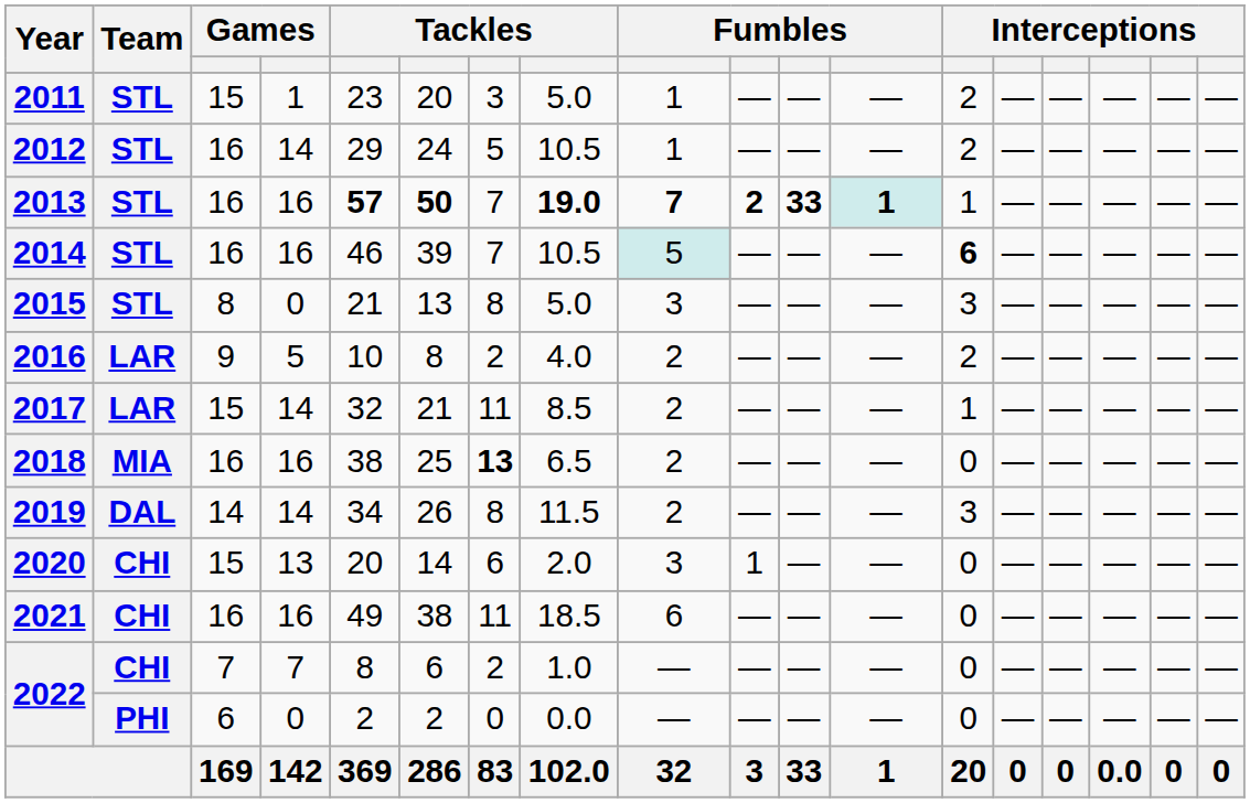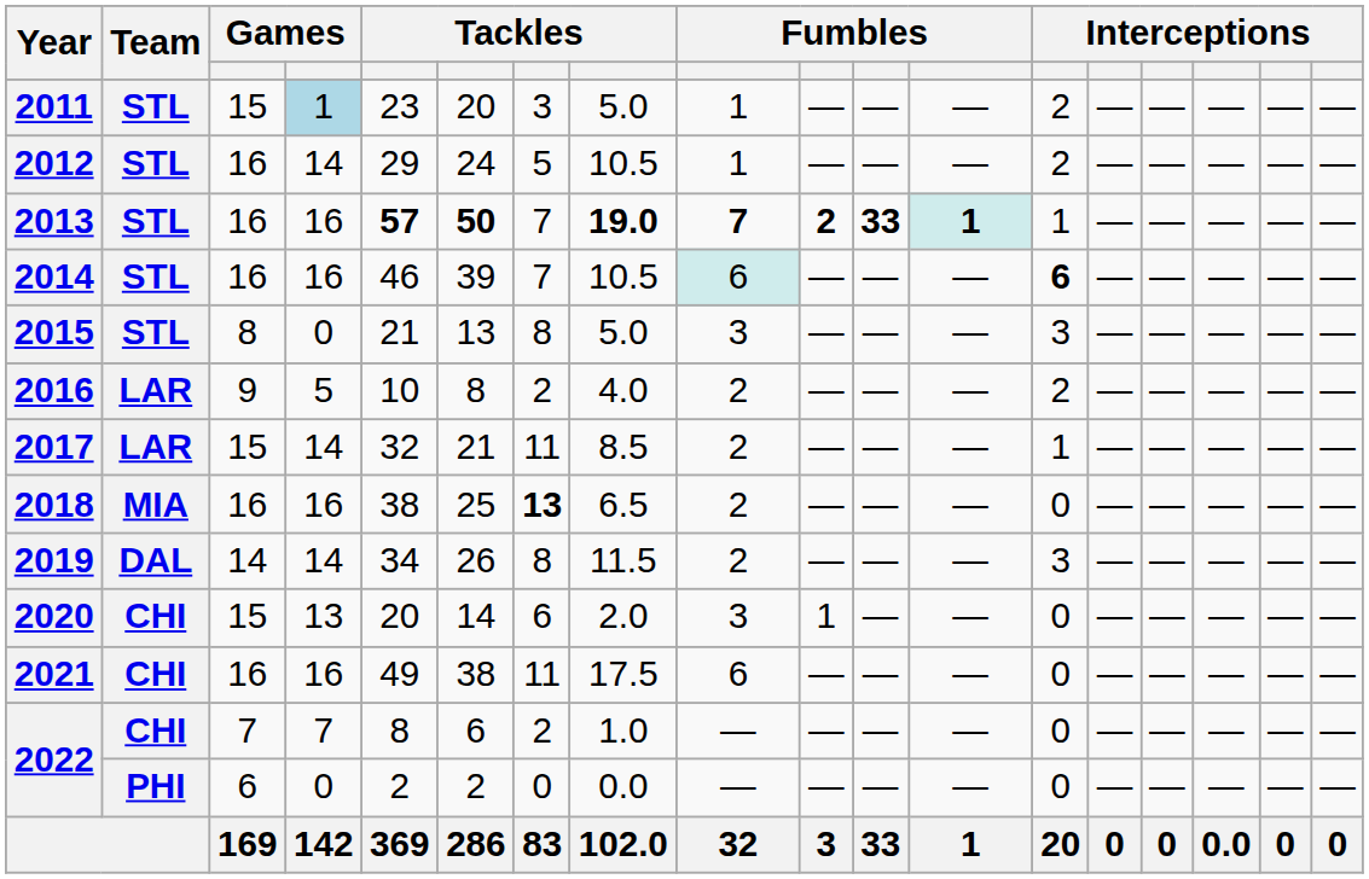2011 | column 4: no background -> lightblue background
2014 | column 9: 5 -> 6
2021 | column 8: 18.5 -> 17.5
